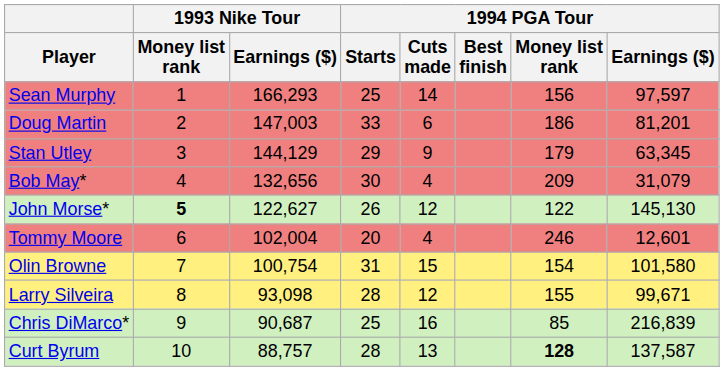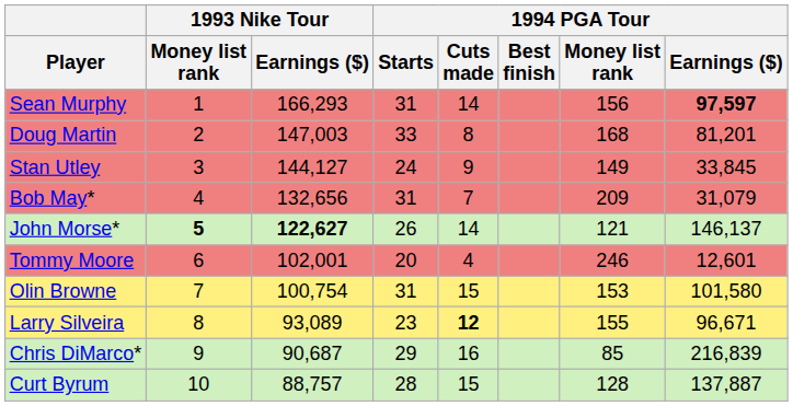Sean Murphy | 1994 PGA Tour / Starts: 25 -> 31
Sean Murphy | 1994 PGA Tour / Earnings ($): normal -> bold
Doug Martin | 1994 PGA Tour / Cuts made: 6 -> 8
Doug Martin | 1994 PGA Tour / Money list rank: 186 -> 168
Stan Utley | 1993 Nike Tour / Earnings ($): 144,129 -> 144,127
Stan Utley | 1994 PGA Tour / Starts: 29 -> 24
Stan Utley | 1994 PGA Tour / Money list rank: 179 -> 149
Stan Utley | 1994 PGA Tour / Earnings ($): 63,345 -> 33,845
Bob May* | 1994 PGA Tour / Starts: 30 -> 31
Bob May* | 1994 PGA Tour / Cuts made: 4 -> 7
John Morse* | 1993 Nike Tour / Earnings ($): normal -> bold
John Morse* | 1994 PGA Tour / Cuts made: 12 -> 14
John Morse* | 1994 PGA Tour / Money list rank: 122 -> 121
John Morse* | 1994 PGA Tour / Earnings ($): 145,130 -> 146,137
Tommy Moore | 1993 Nike Tour / Earnings ($): 102,004 -> 102,001
Olin Browne | 1994 PGA Tour / Money list rank: 154 -> 153
Larry Silveira | 1993 Nike Tour / Earnings ($): 93,098 -> 93,089
Larry Silveira | 1994 PGA Tour / Starts: 28 -> 23
Larry Silveira | 1994 PGA Tour / Cuts made: normal -> bold
Larry Silveira | 1994 PGA Tour / Earnings ($): 99,671 -> 96,671
Chris DiMarco* | 1994 PGA Tour / Starts: 25 -> 29
Curt Byrum | 1994 PGA Tour / Cuts made: 13 -> 15
Curt Byrum | 1994 PGA Tour / Money list rank: bold -> normal
Curt Byrum | 1994 PGA Tour / Earnings ($): 137,587 -> 137,887
